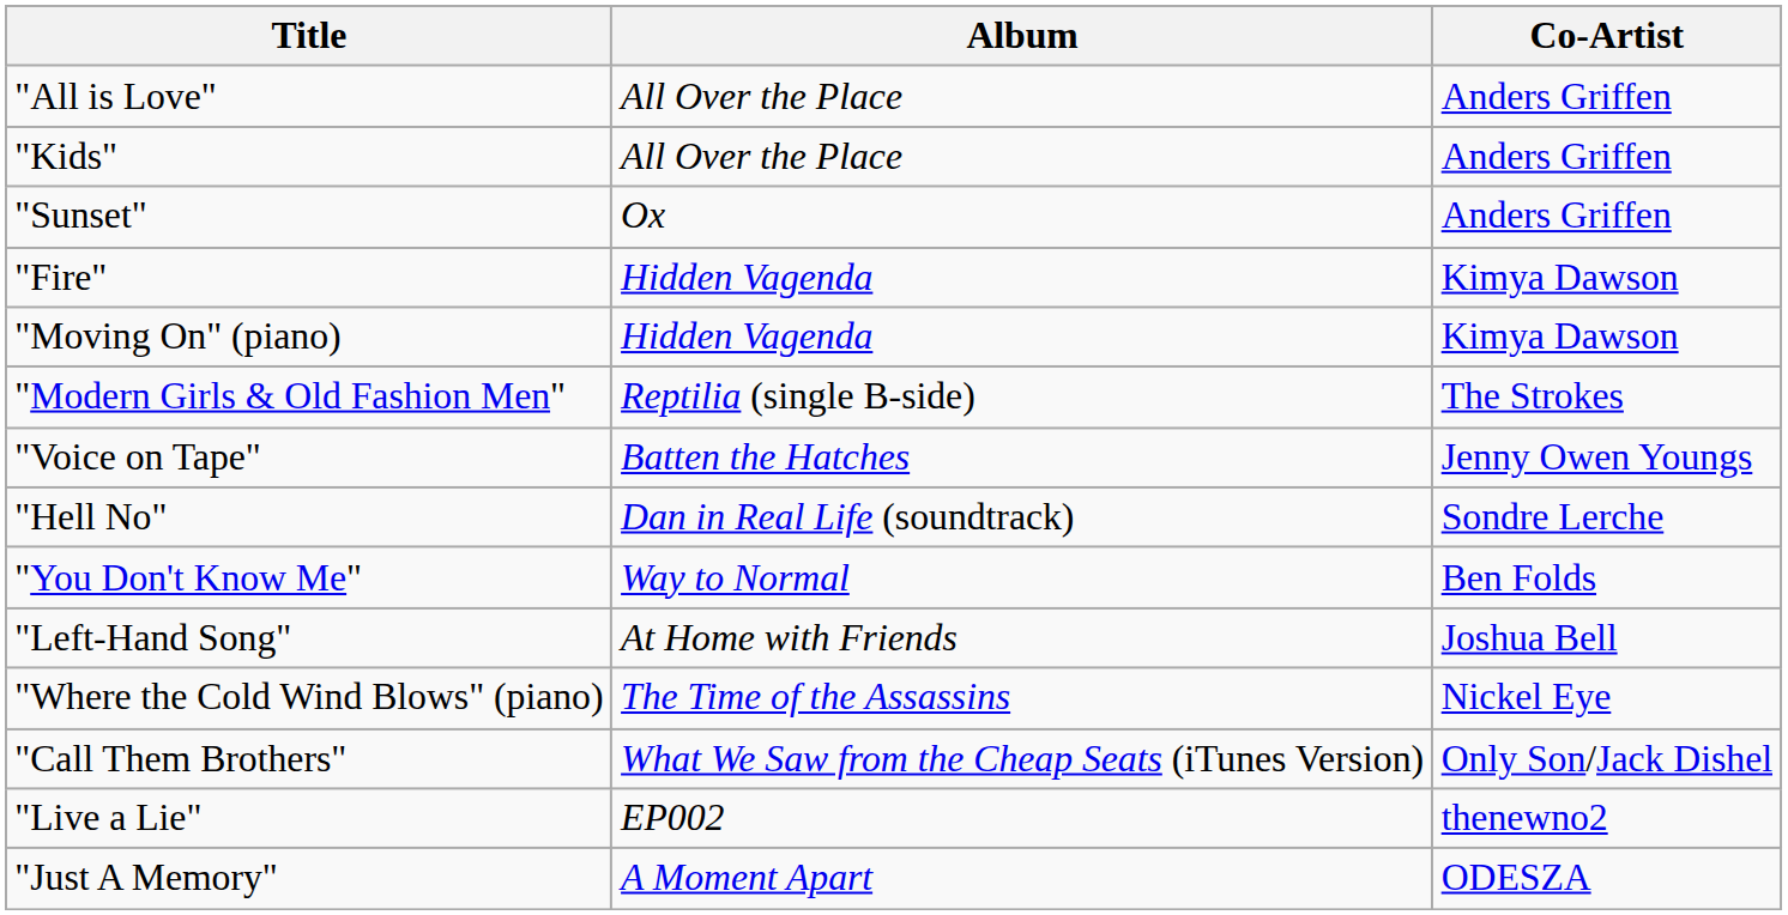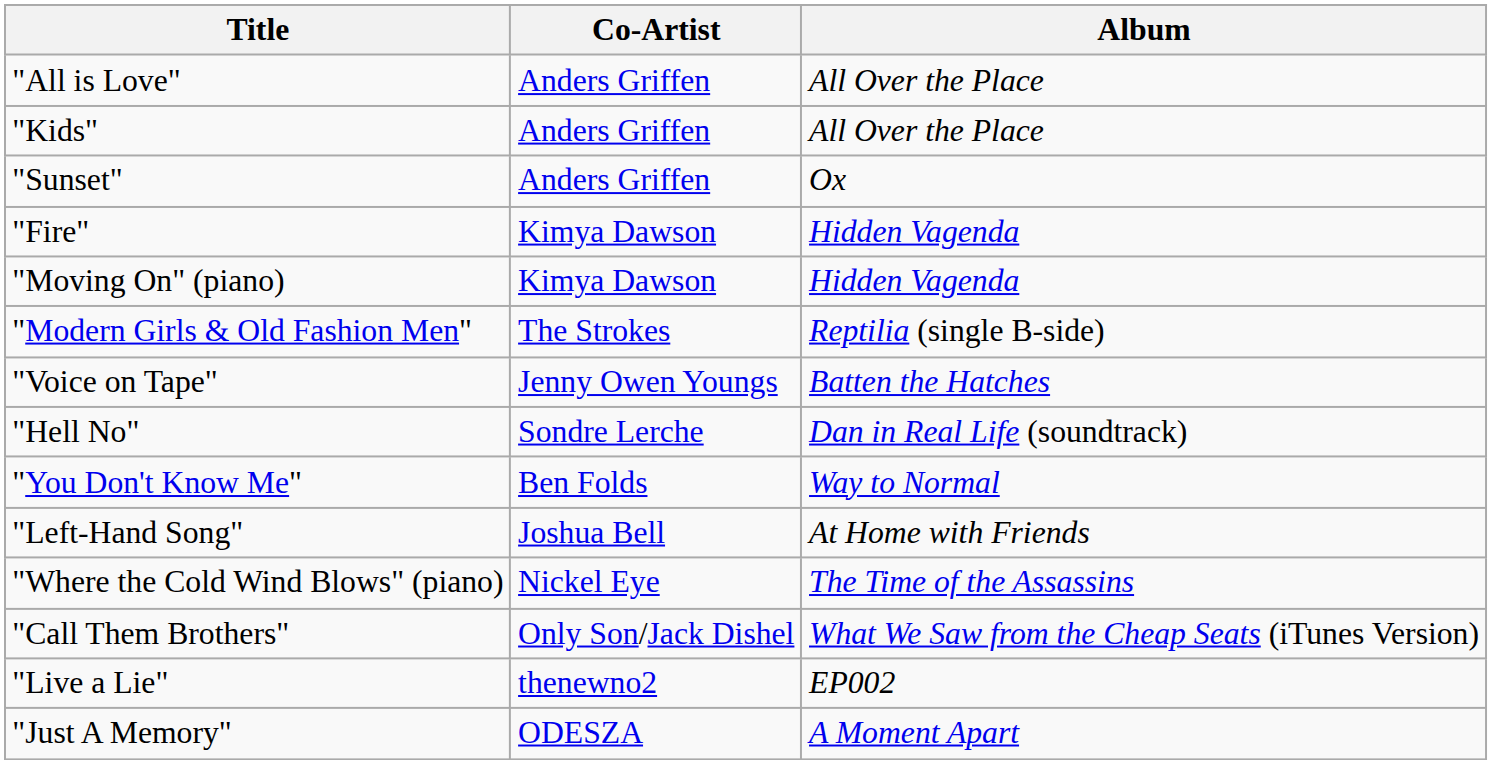columns swapped: Co-Artist <-> Album
